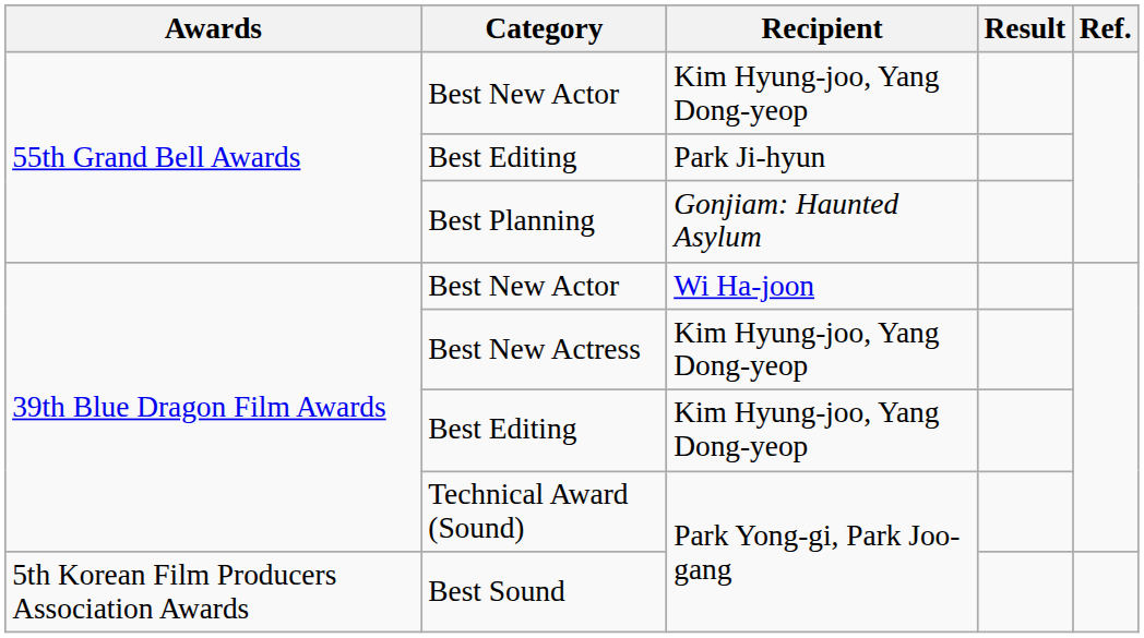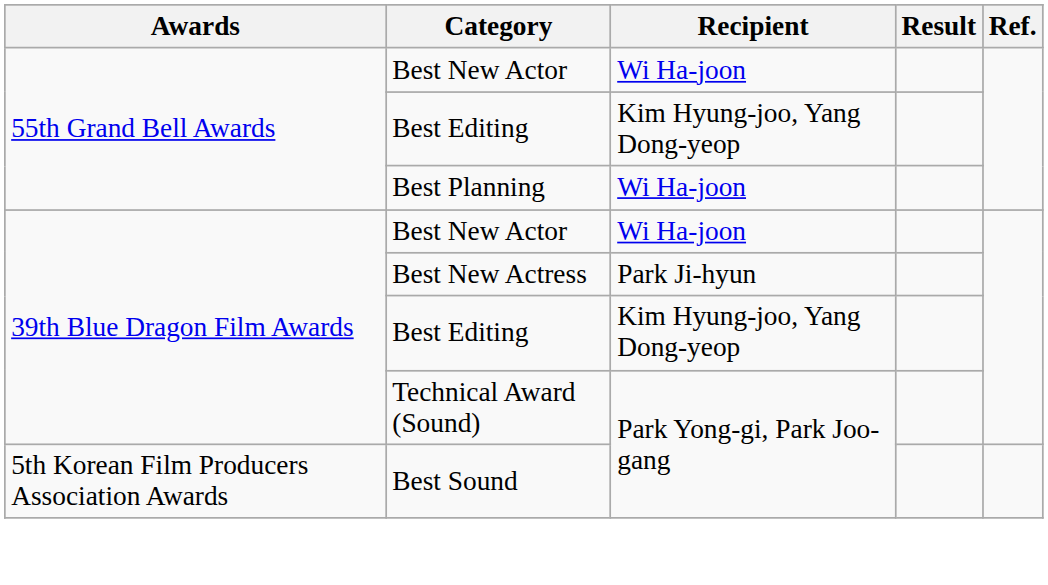55th Grand Bell Awards / Best New Actor | Recipient: Kim Hyung-joo, Yang Dong-yeop -> Wi Ha-joon
55th Grand Bell Awards / Best Editing | Recipient: Park Ji-hyun -> Kim Hyung-joo, Yang Dong-yeop
Best Planning | Recipient: Gonjiam: Haunted Asylum -> Wi Ha-joon
Best New Actress | Recipient: Kim Hyung-joo, Yang Dong-yeop -> Park Ji-hyun
